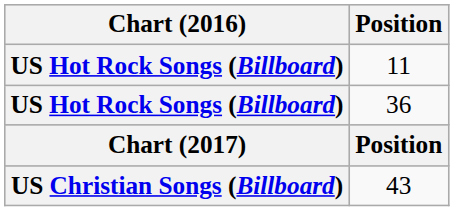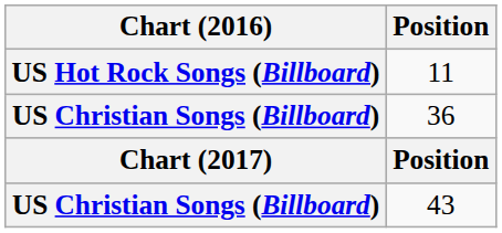36 | Chart (2016): US Hot Rock Songs (Billboard) -> US Christian Songs (Billboard)
